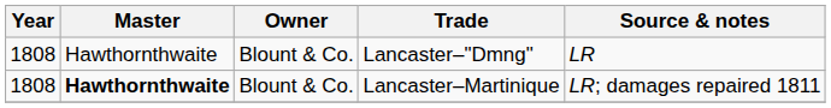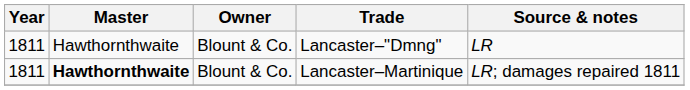Lancaster–"Dmng" | Year: 1808 -> 1811
Lancaster–Martinique | Year: 1808 -> 1811
